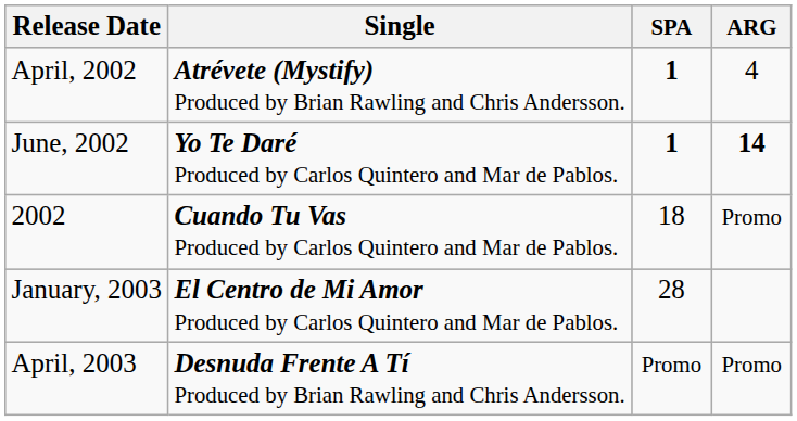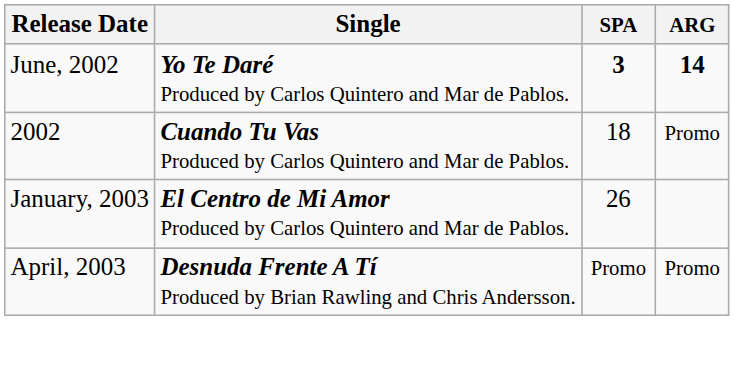- row: April, 2002 | Atrévete (Mystify) Produced by Brian Rawling and Chris Andersson. | 1 | 4
June, 2002 | SPA: 1 -> 3
January, 2003 | SPA: 28 -> 26
